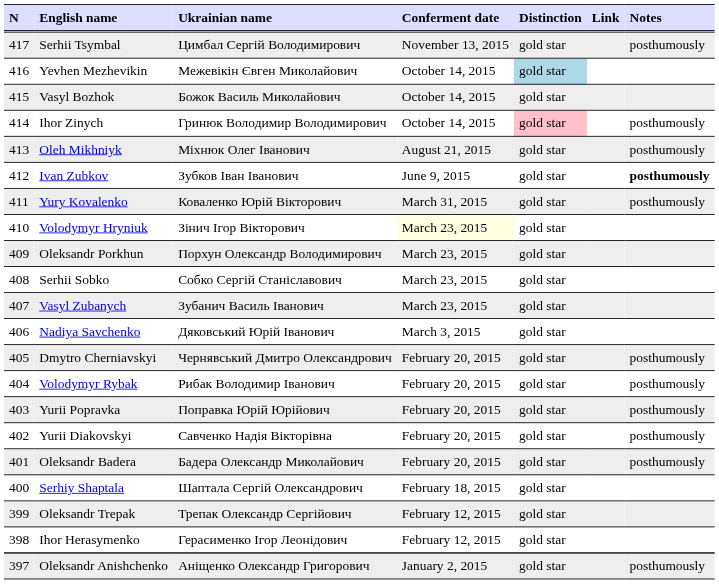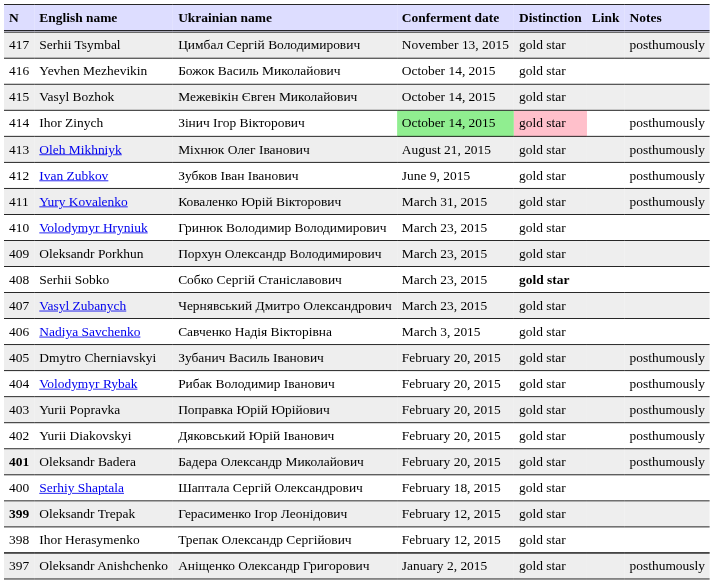Yevhen Mezhevikin | Ukrainian name: Межевікін Євген Миколайович -> Божок Василь Миколайович
Yevhen Mezhevikin | Distinction: lightblue background -> no background
Vasyl Bozhok | Ukrainian name: Божок Василь Миколайович -> Межевікін Євген Миколайович
Ihor Zinych | Ukrainian name: Гринюк Володимир Володимирович -> Зінич Ігор Вікторович
Ihor Zinych | Conferment date: no background -> lightgreen background
Ivan Zubkov | Notes: bold -> normal
Volodymyr Hryniuk | Ukrainian name: Зінич Ігор Вікторович -> Гринюк Володимир Володимирович
Volodymyr Hryniuk | Conferment date: lightyellow background -> no background
Serhii Sobko | Distinction: normal -> bold
Vasyl Zubanych | Ukrainian name: Зубанич Василь Іванович -> Чернявський Дмитро Олександрович
Nadiya Savchenko | Ukrainian name: Дяковський Юрій Іванович -> Савченко Надія Вікторівна
Dmytro Cherniavskyi | Ukrainian name: Чернявський Дмитро Олександрович -> Зубанич Василь Іванович
Yurii Diakovskyi | Ukrainian name: Савченко Надія Вікторівна -> Дяковський Юрій Іванович
Oleksandr Badera | N: normal -> bold
Oleksandr Trepak | N: normal -> bold
Oleksandr Trepak | Ukrainian name: Трепак Олександр Сергійович -> Герасименко Ігор Леонідович
Ihor Herasymenko | Ukrainian name: Герасименко Ігор Леонідович -> Трепак Олександр Сергійович
